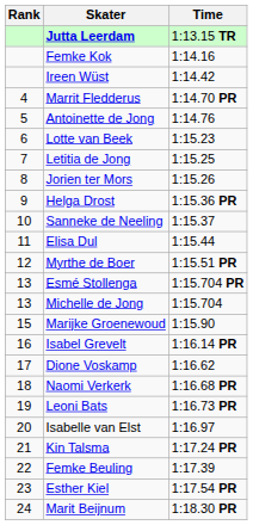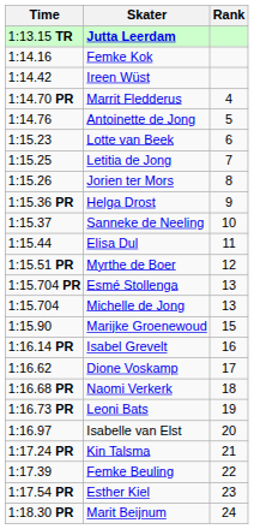columns swapped: Rank <-> Time
